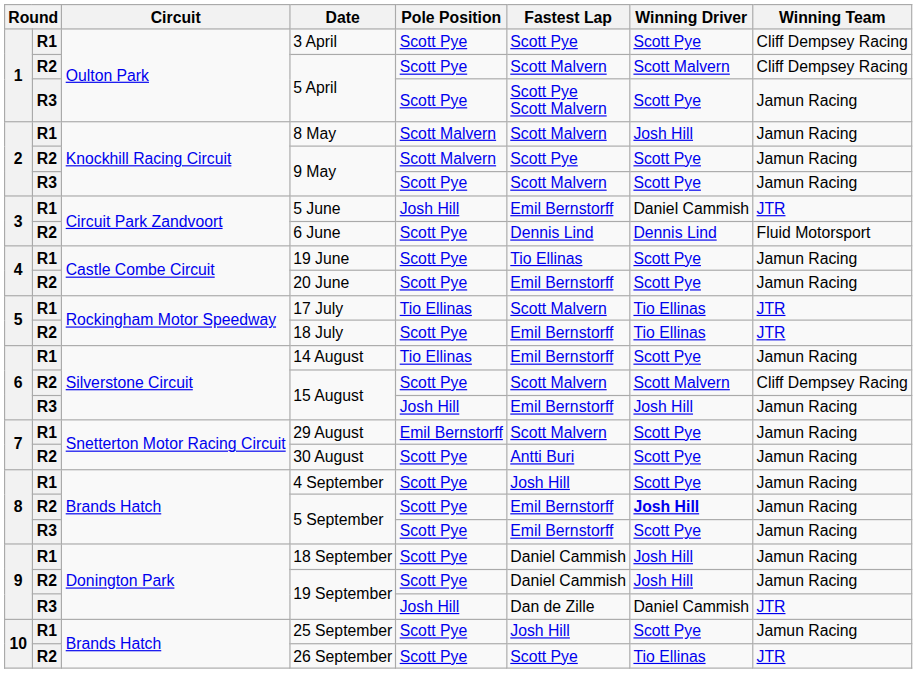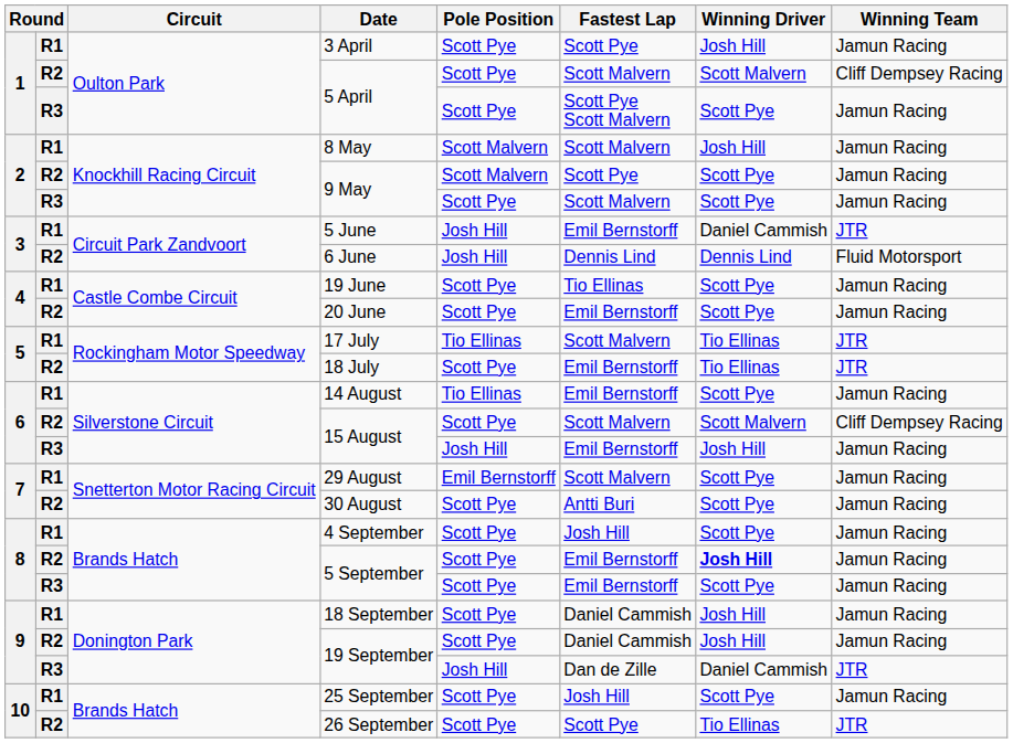3 April | Winning Driver: Scott Pye -> Josh Hill
3 April | Winning Team: Cliff Dempsey Racing -> Jamun Racing
6 June | Pole Position: Scott Pye -> Josh Hill
